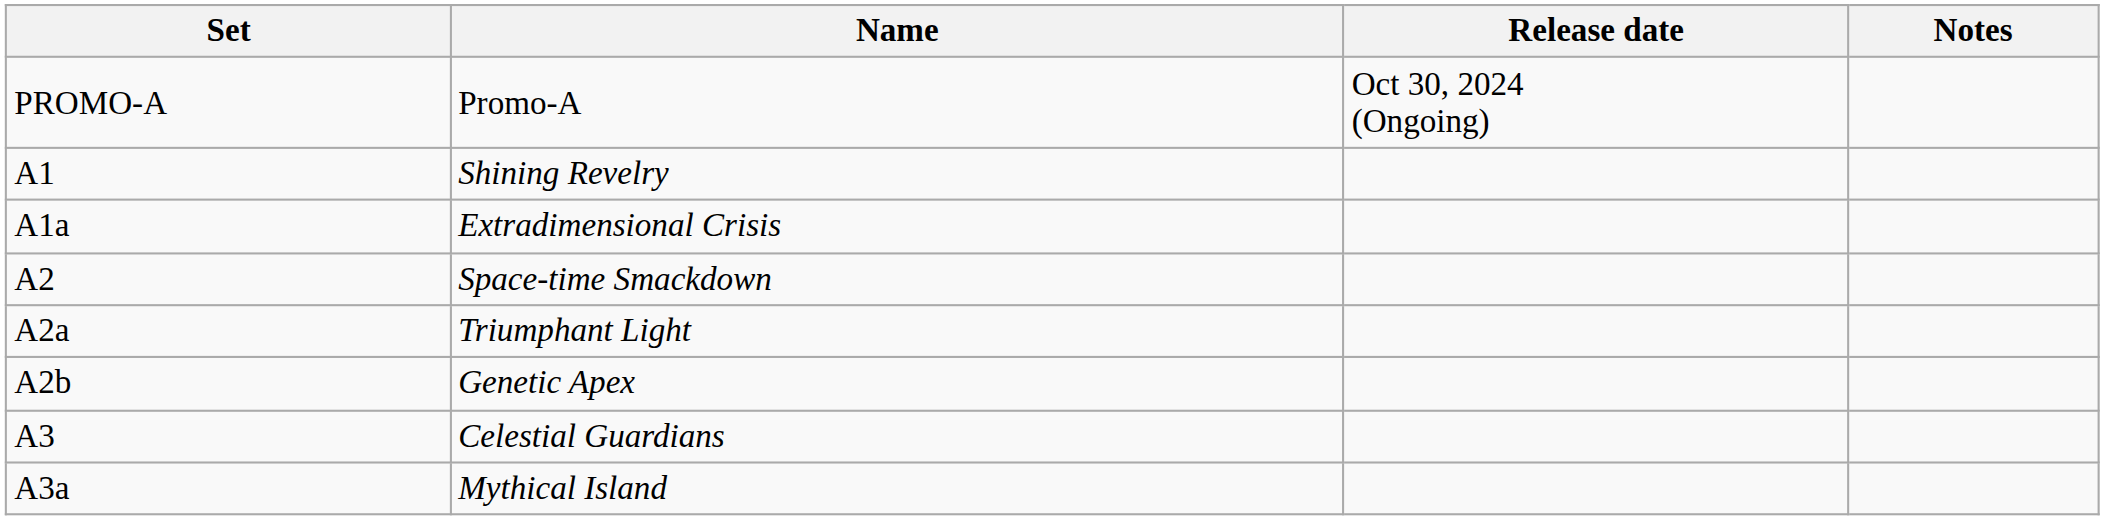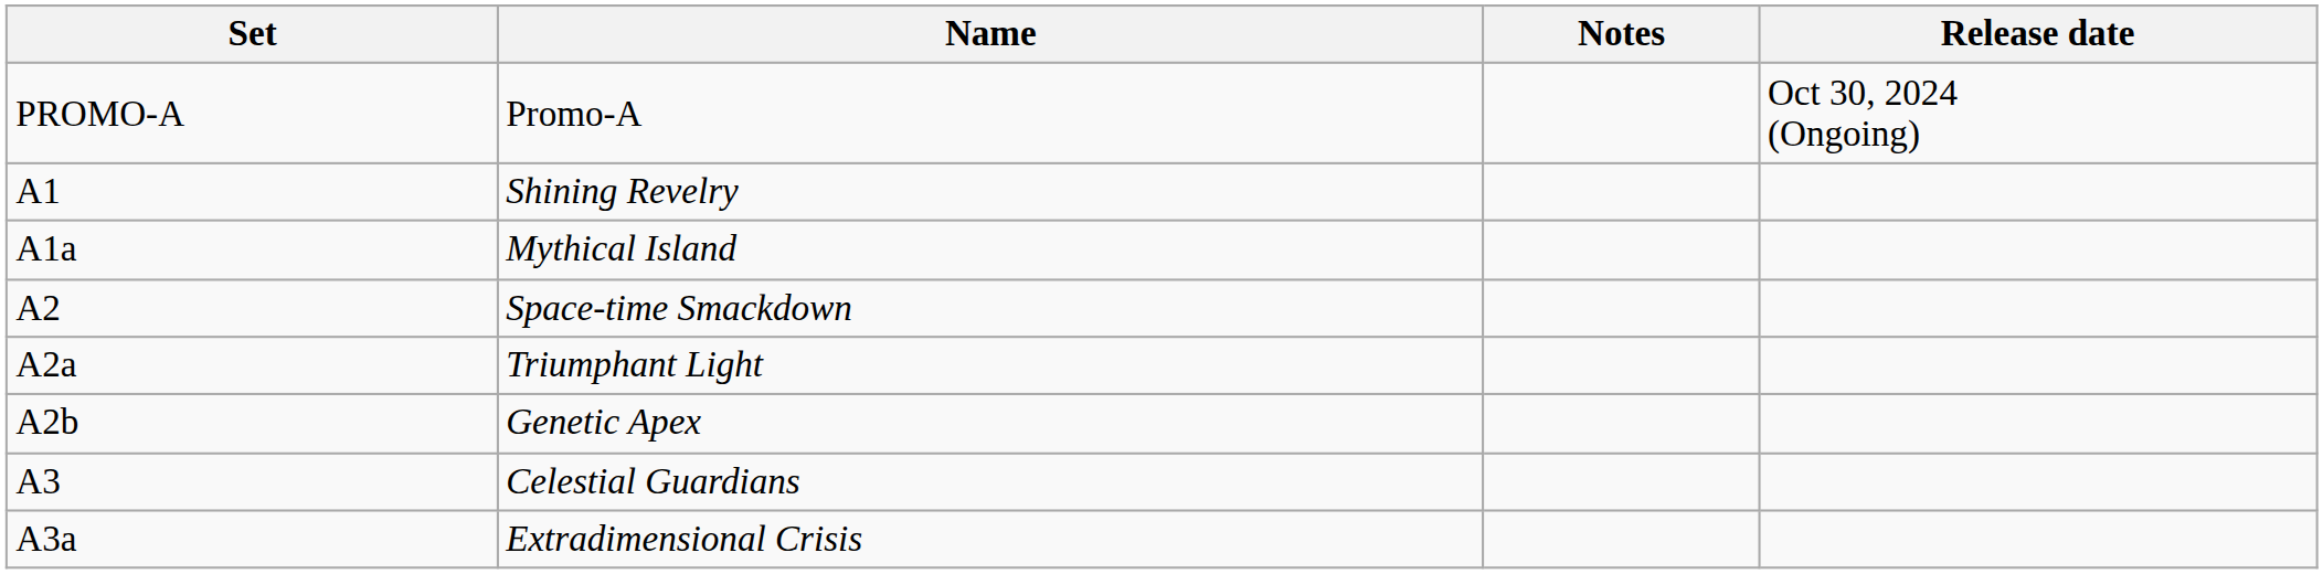columns swapped: Release date <-> Notes
A1a | Name: Extradimensional Crisis -> Mythical Island
A3a | Name: Mythical Island -> Extradimensional Crisis
